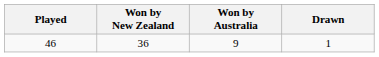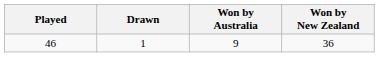columns swapped: Won by New Zealand <-> Drawn
